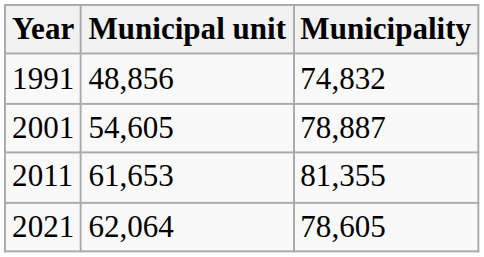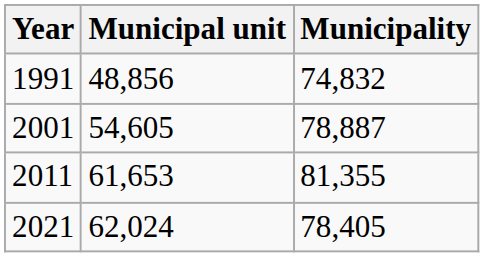2021 | Municipal unit: 62,064 -> 62,024
2021 | Municipality: 78,605 -> 78,405
